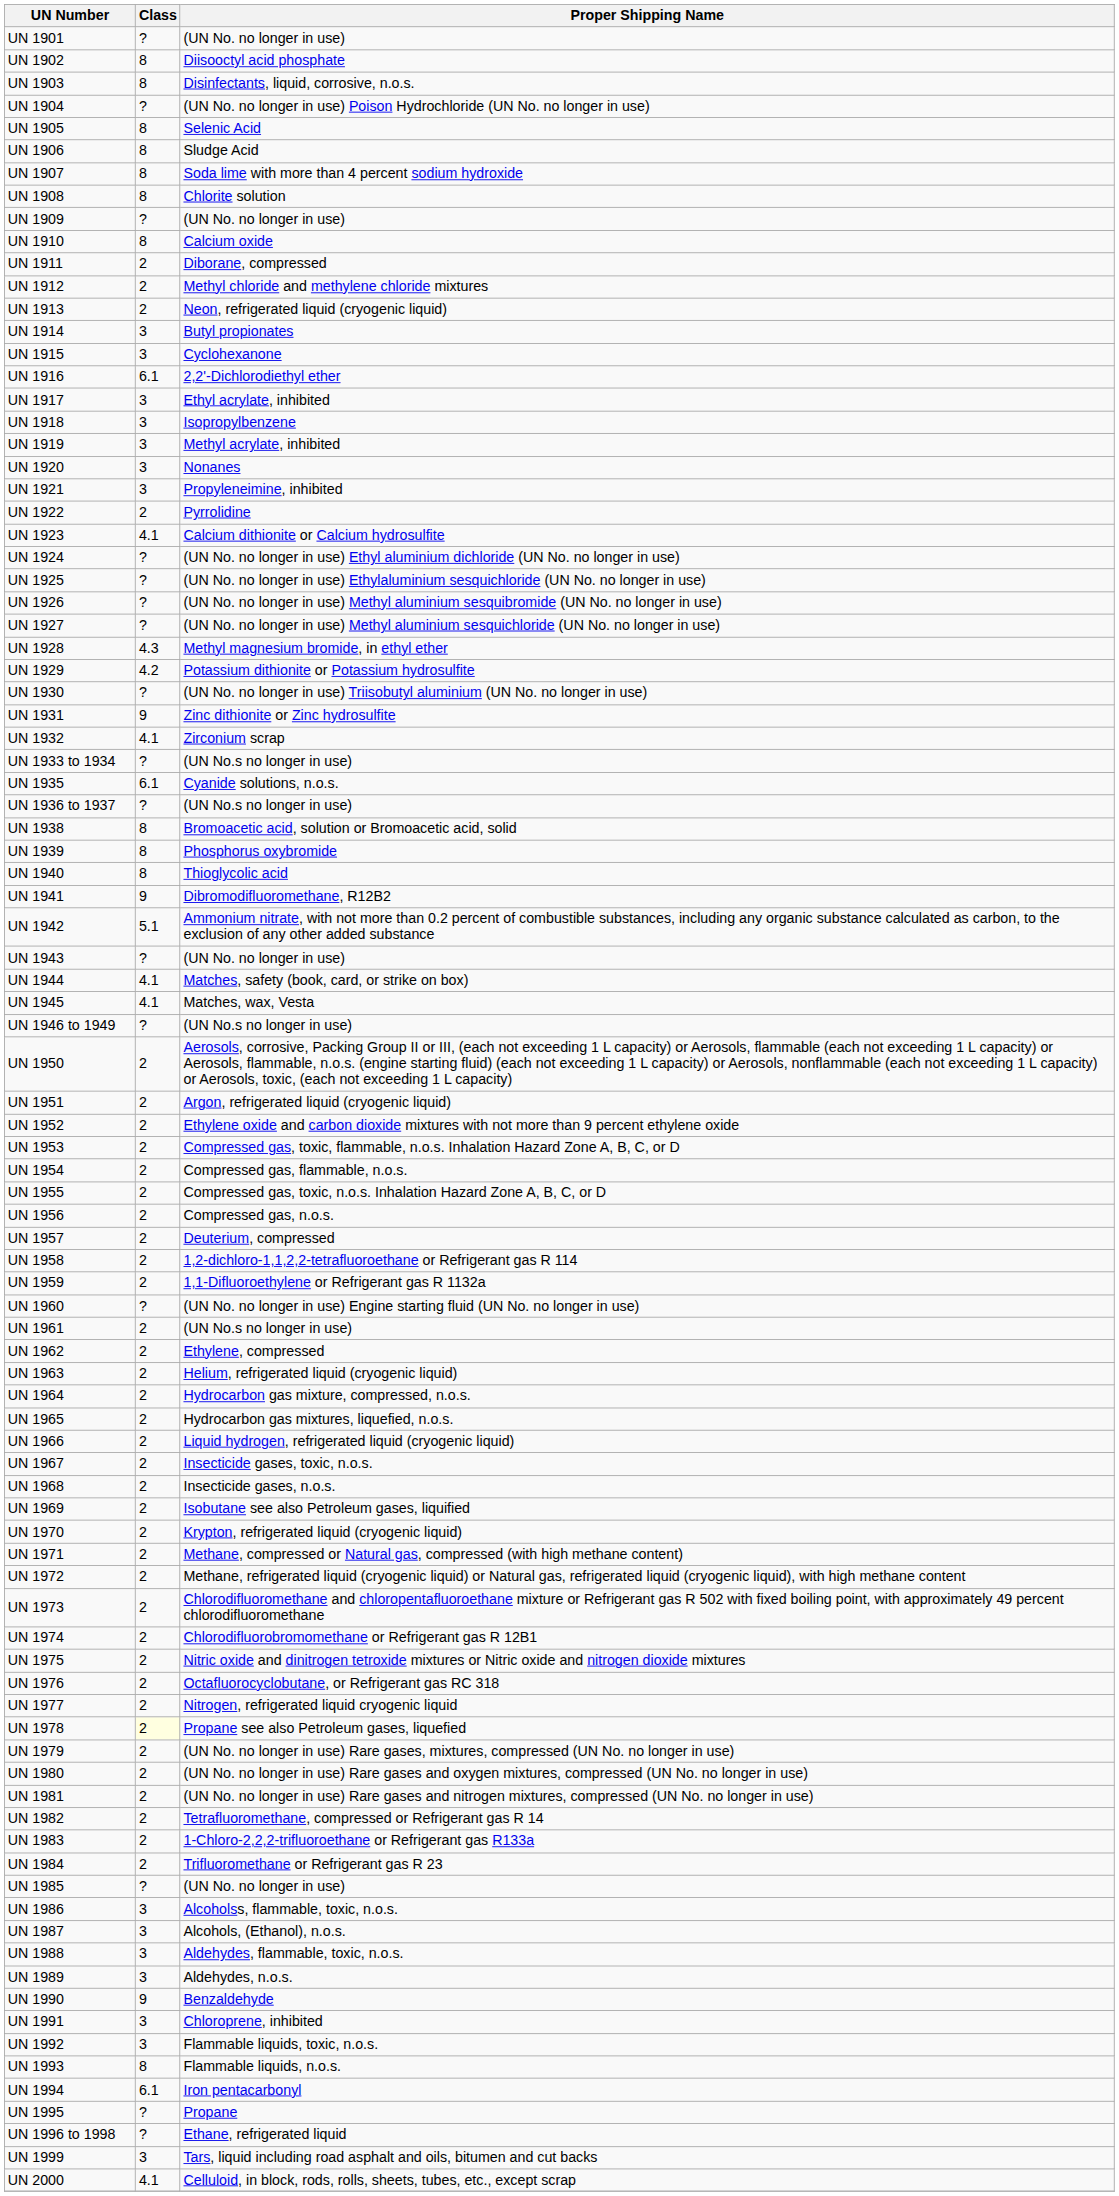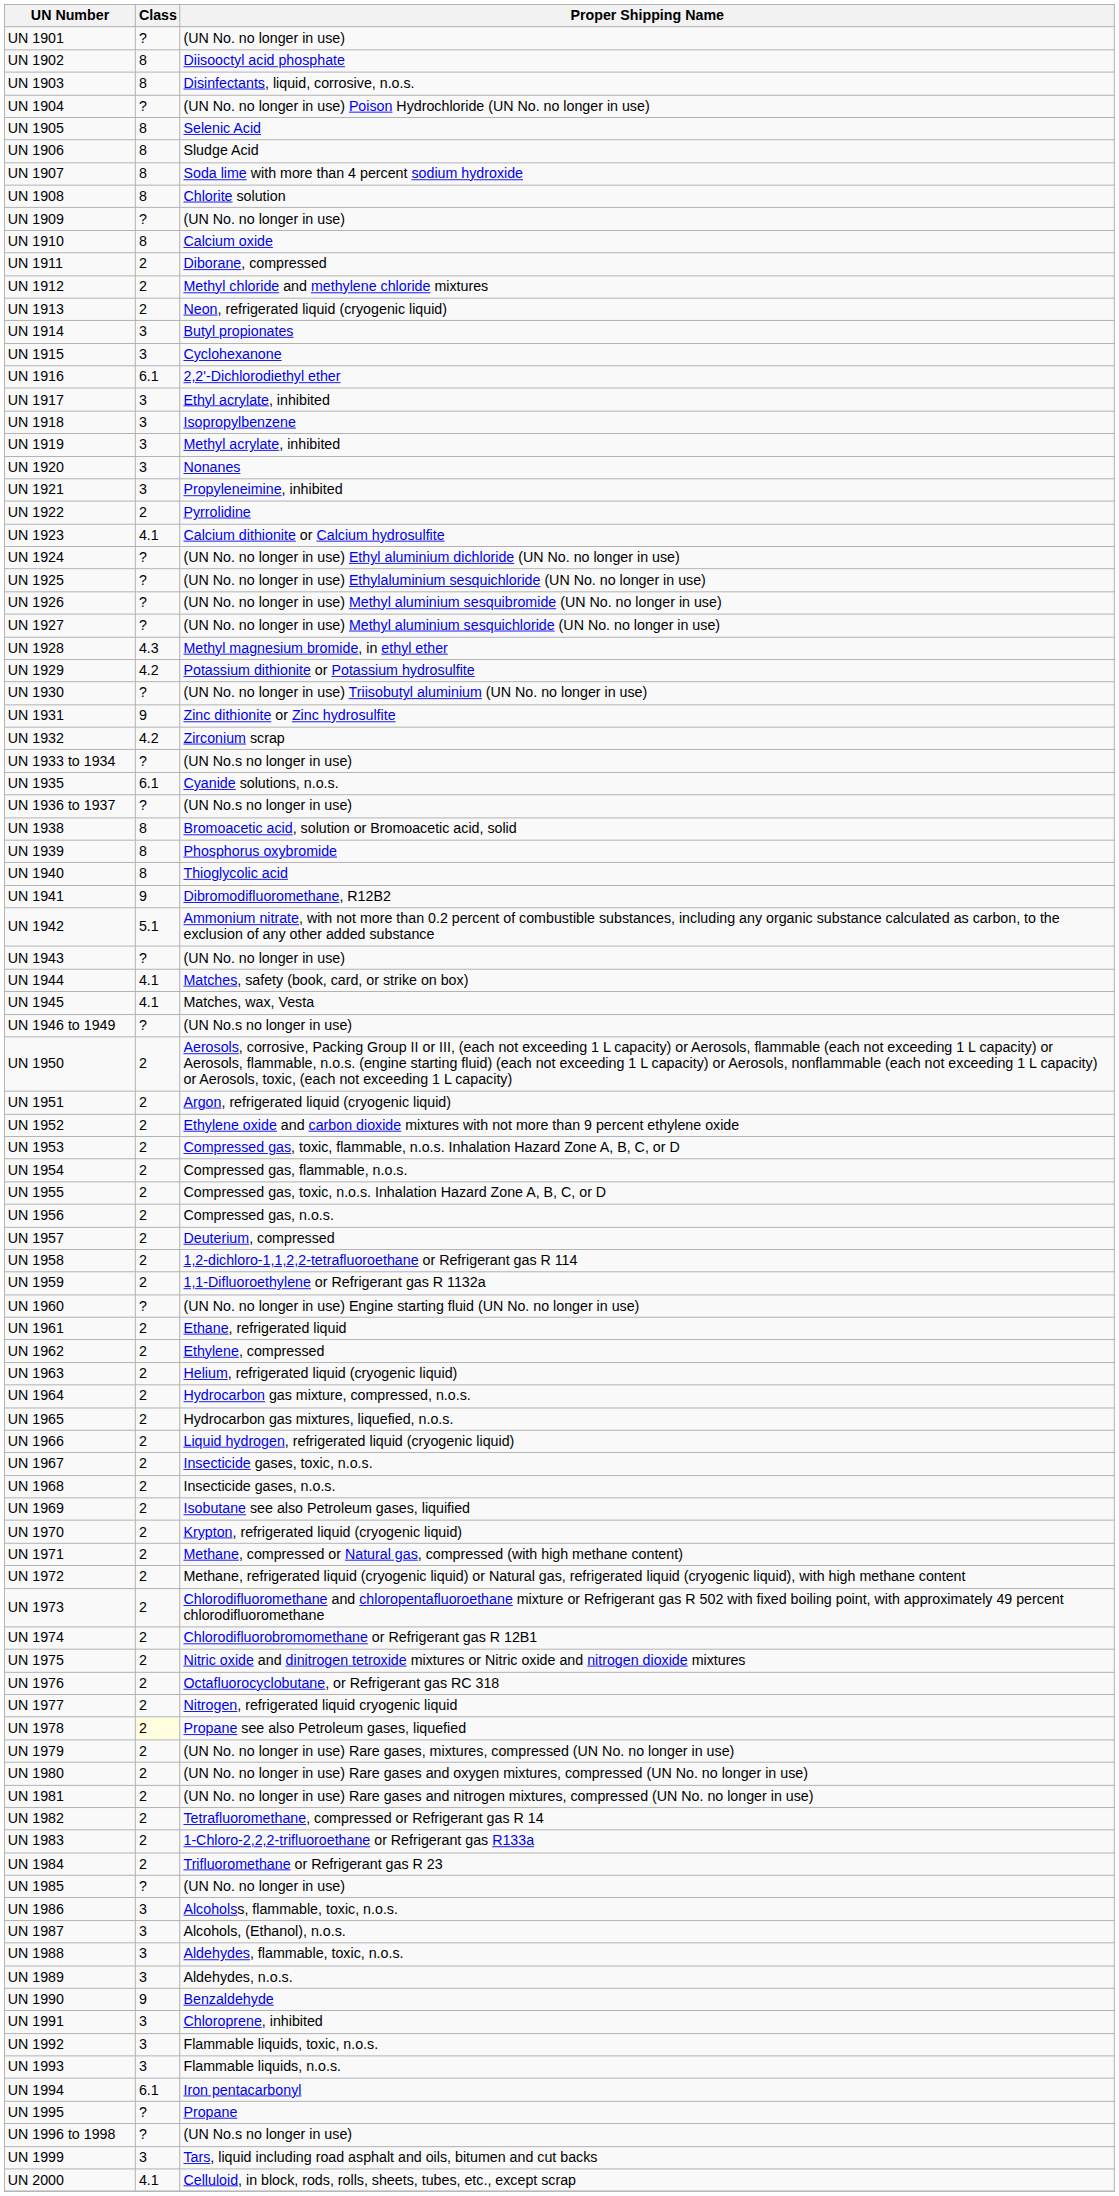UN 1932 | Class: 4.1 -> 4.2
UN 1961 | Proper Shipping Name: (UN No.s no longer in use) -> Ethane, refrigerated liquid
UN 1993 | Class: 8 -> 3
UN 1996 to 1998 | Proper Shipping Name: Ethane, refrigerated liquid -> (UN No.s no longer in use)
